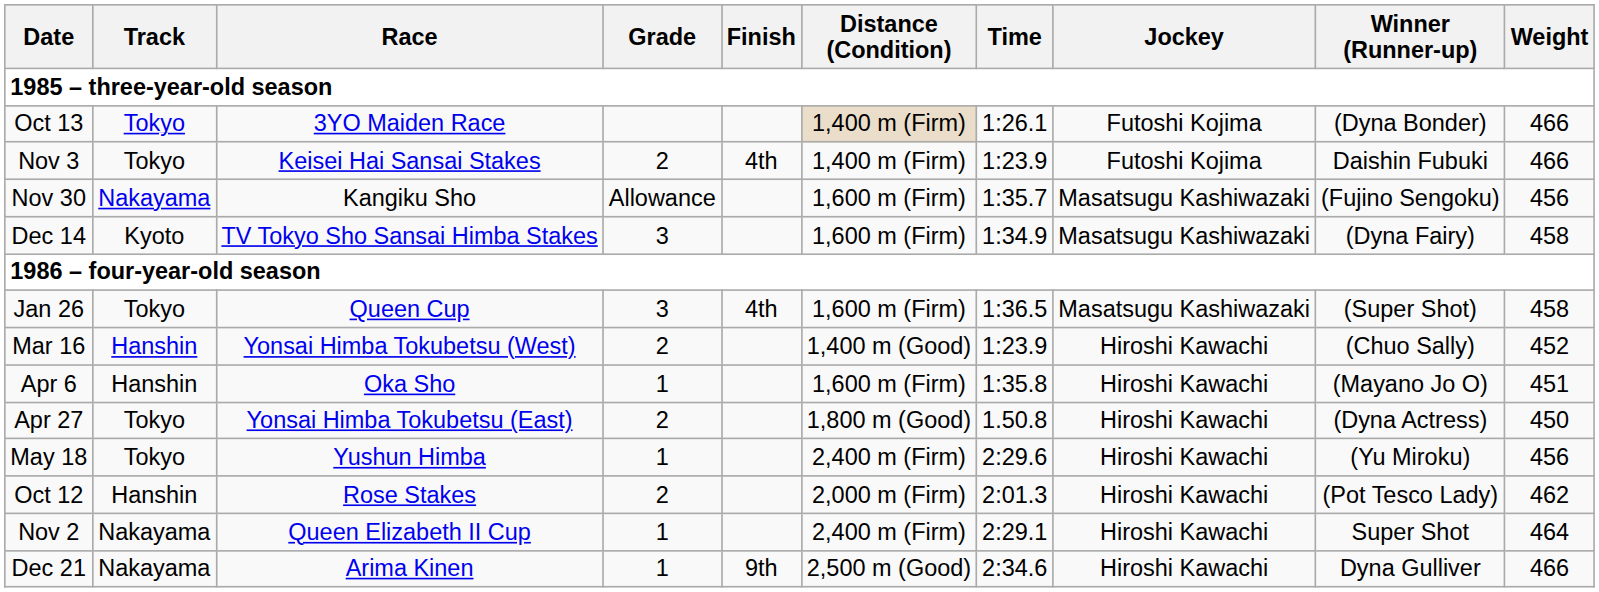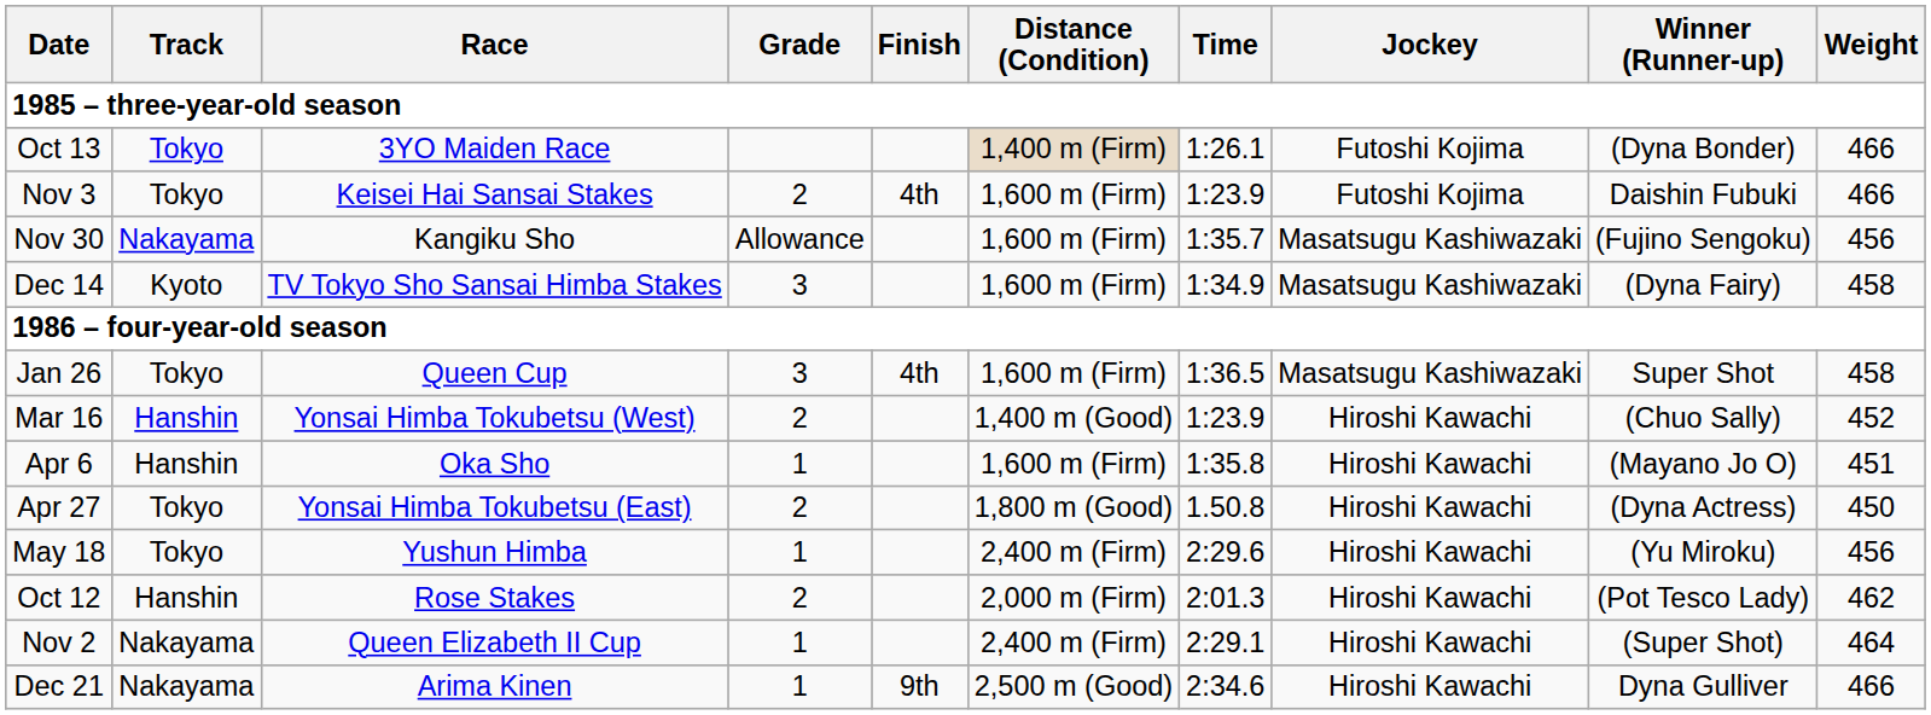Nov 3 | Distance (Condition): 1,400 m (Firm) -> 1,600 m (Firm)
Jan 26 | Winner (Runner-up): (Super Shot) -> Super Shot
Nov 2 | Winner (Runner-up): Super Shot -> (Super Shot)
